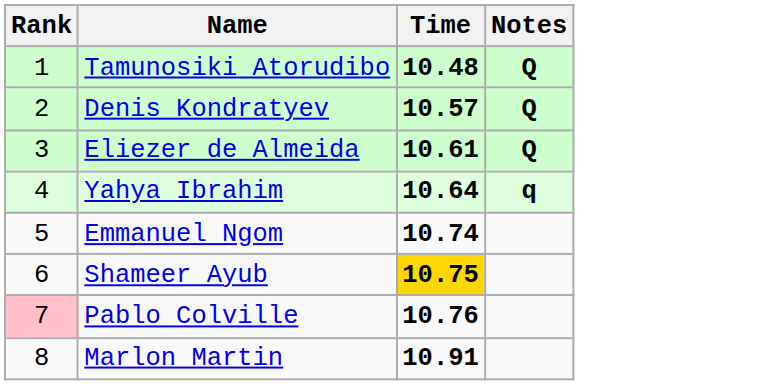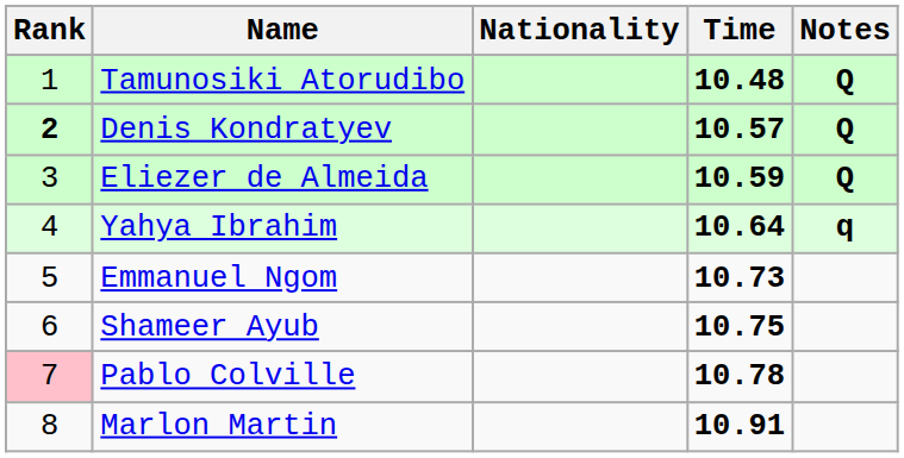+ column: Nationality
Denis Kondratyev | Rank: normal -> bold
Eliezer de Almeida | Time: 10.61 -> 10.59
Emmanuel Ngom | Time: 10.74 -> 10.73
Shameer Ayub | Time: gold background -> no background
Pablo Colville | Time: 10.76 -> 10.78
